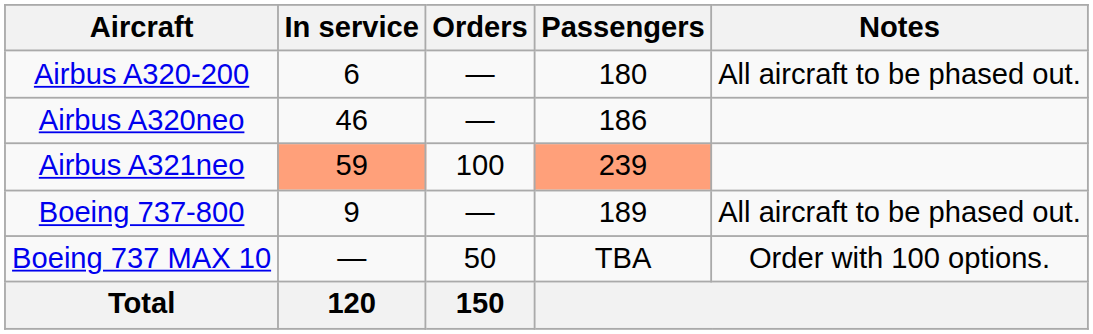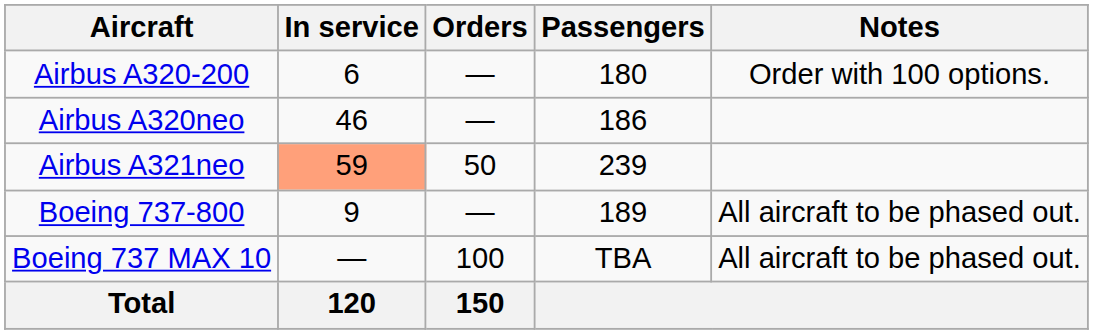Airbus A320-200 | Notes: All aircraft to be phased out. -> Order with 100 options.
Airbus A321neo | Orders: 100 -> 50
Airbus A321neo | Passengers: lightsalmon background -> no background
Boeing 737 MAX 10 | Orders: 50 -> 100
Boeing 737 MAX 10 | Notes: Order with 100 options. -> All aircraft to be phased out.
